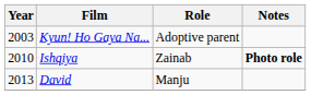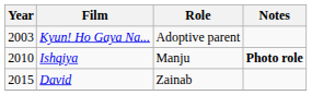Ishqiya | Role: Zainab -> Manju
David | Year: 2013 -> 2015
David | Role: Manju -> Zainab
